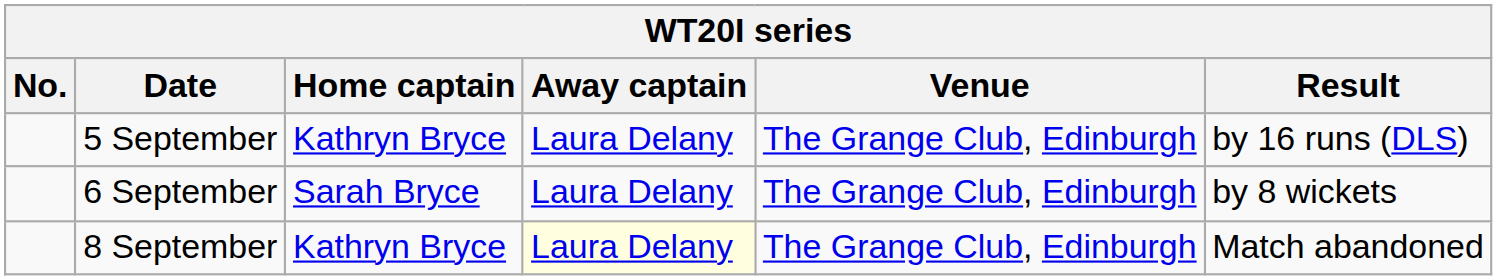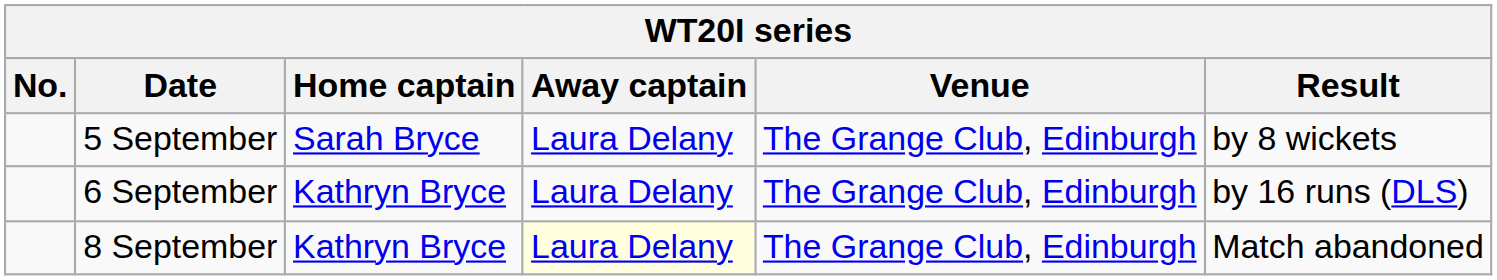5 September | Home captain: Kathryn Bryce -> Sarah Bryce
5 September | Result: by 16 runs (DLS) -> by 8 wickets
6 September | Home captain: Sarah Bryce -> Kathryn Bryce
6 September | Result: by 8 wickets -> by 16 runs (DLS)
